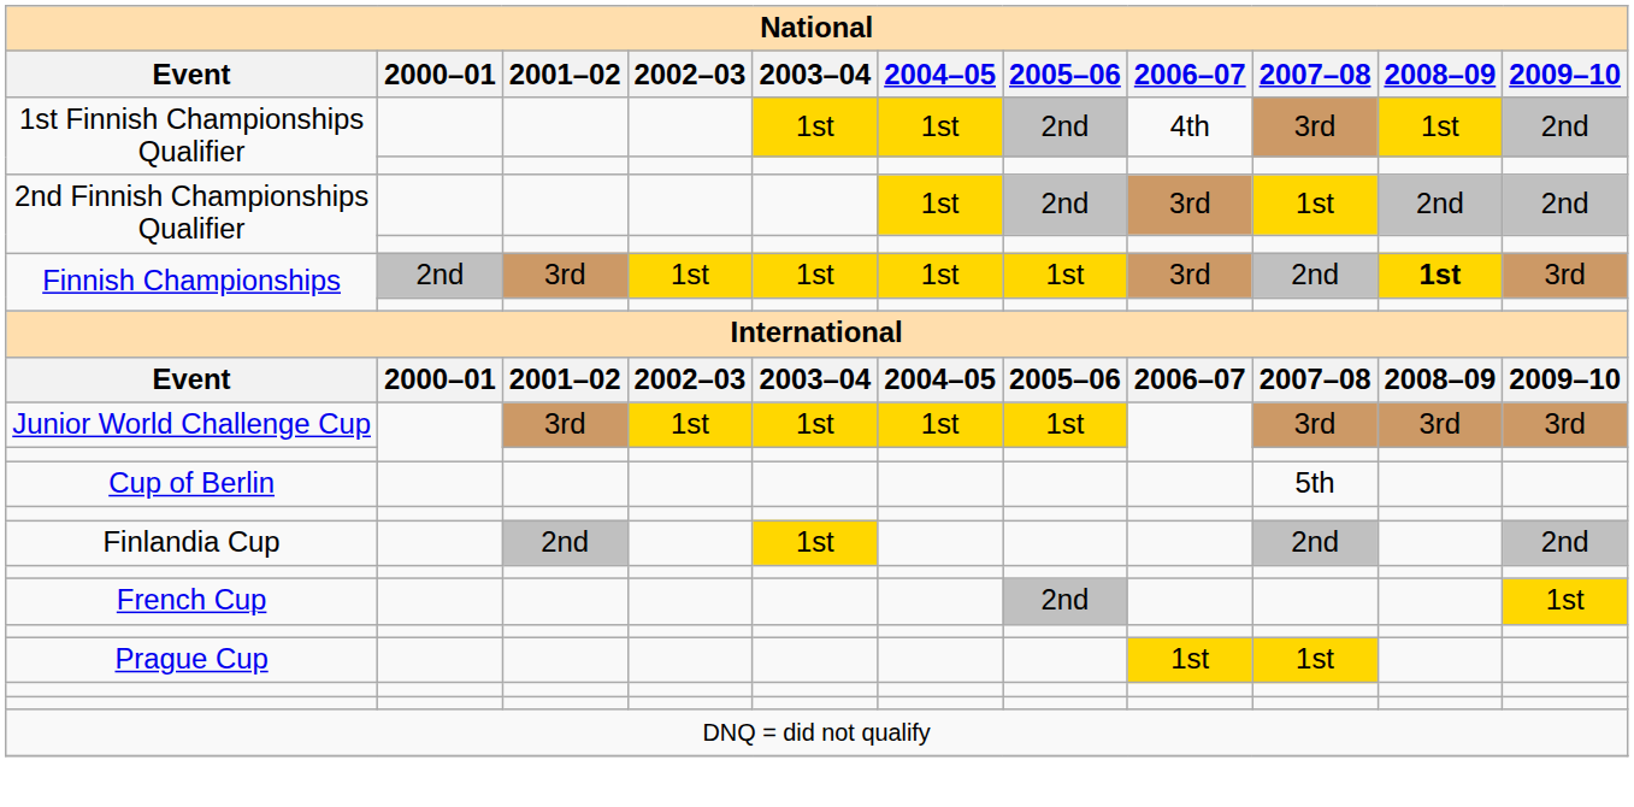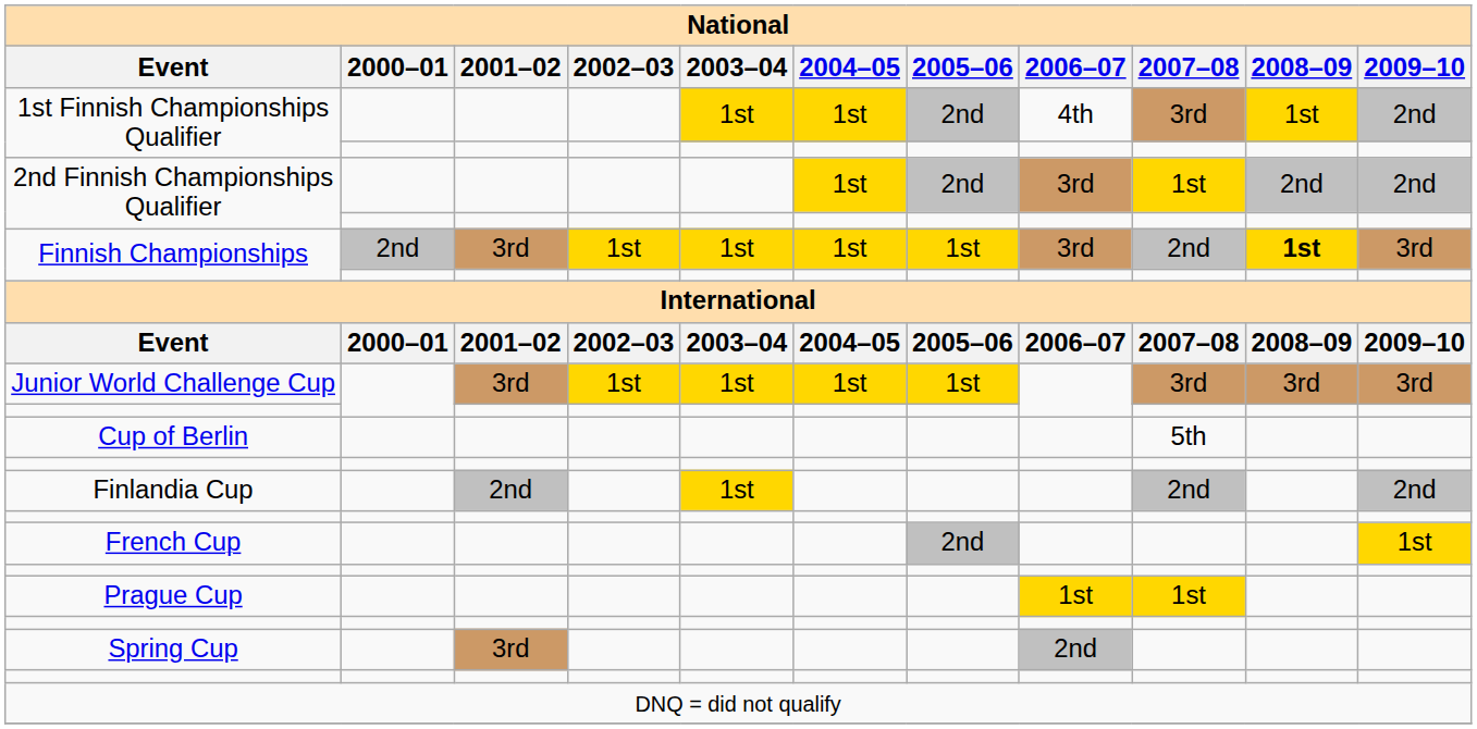+ row: Spring Cup | 3rd | 2nd
